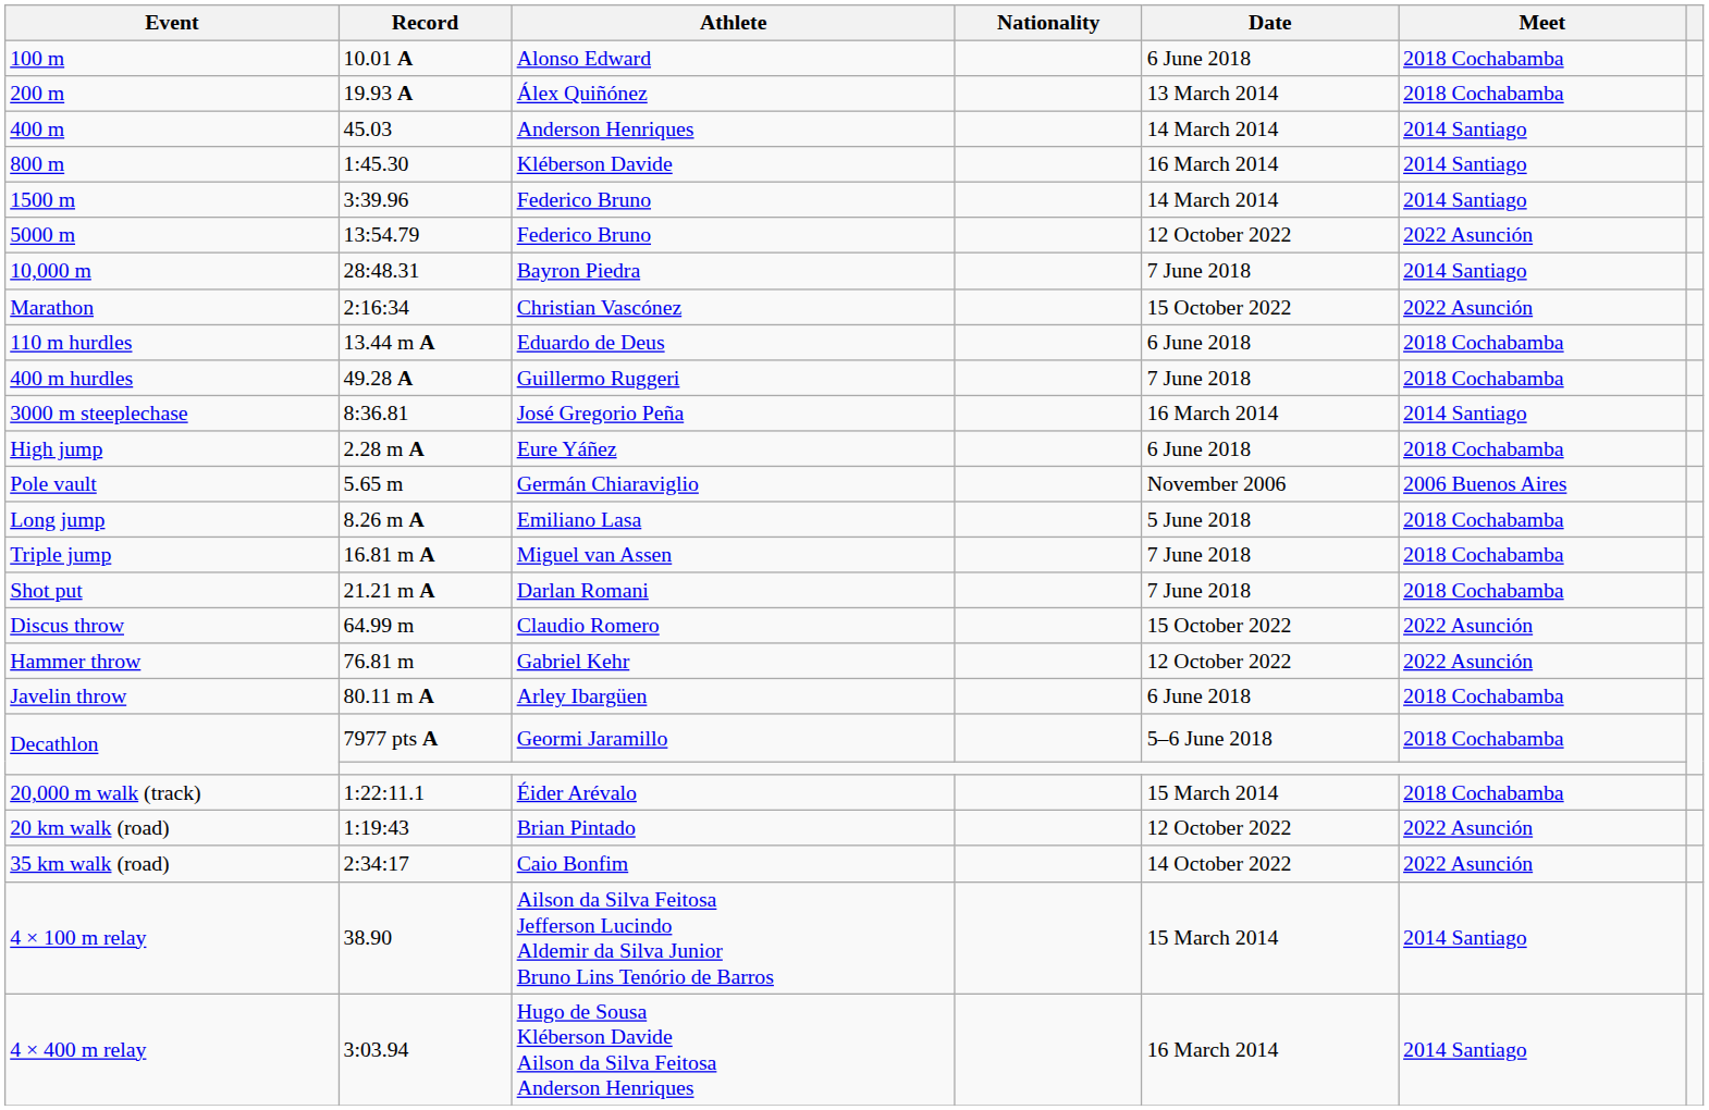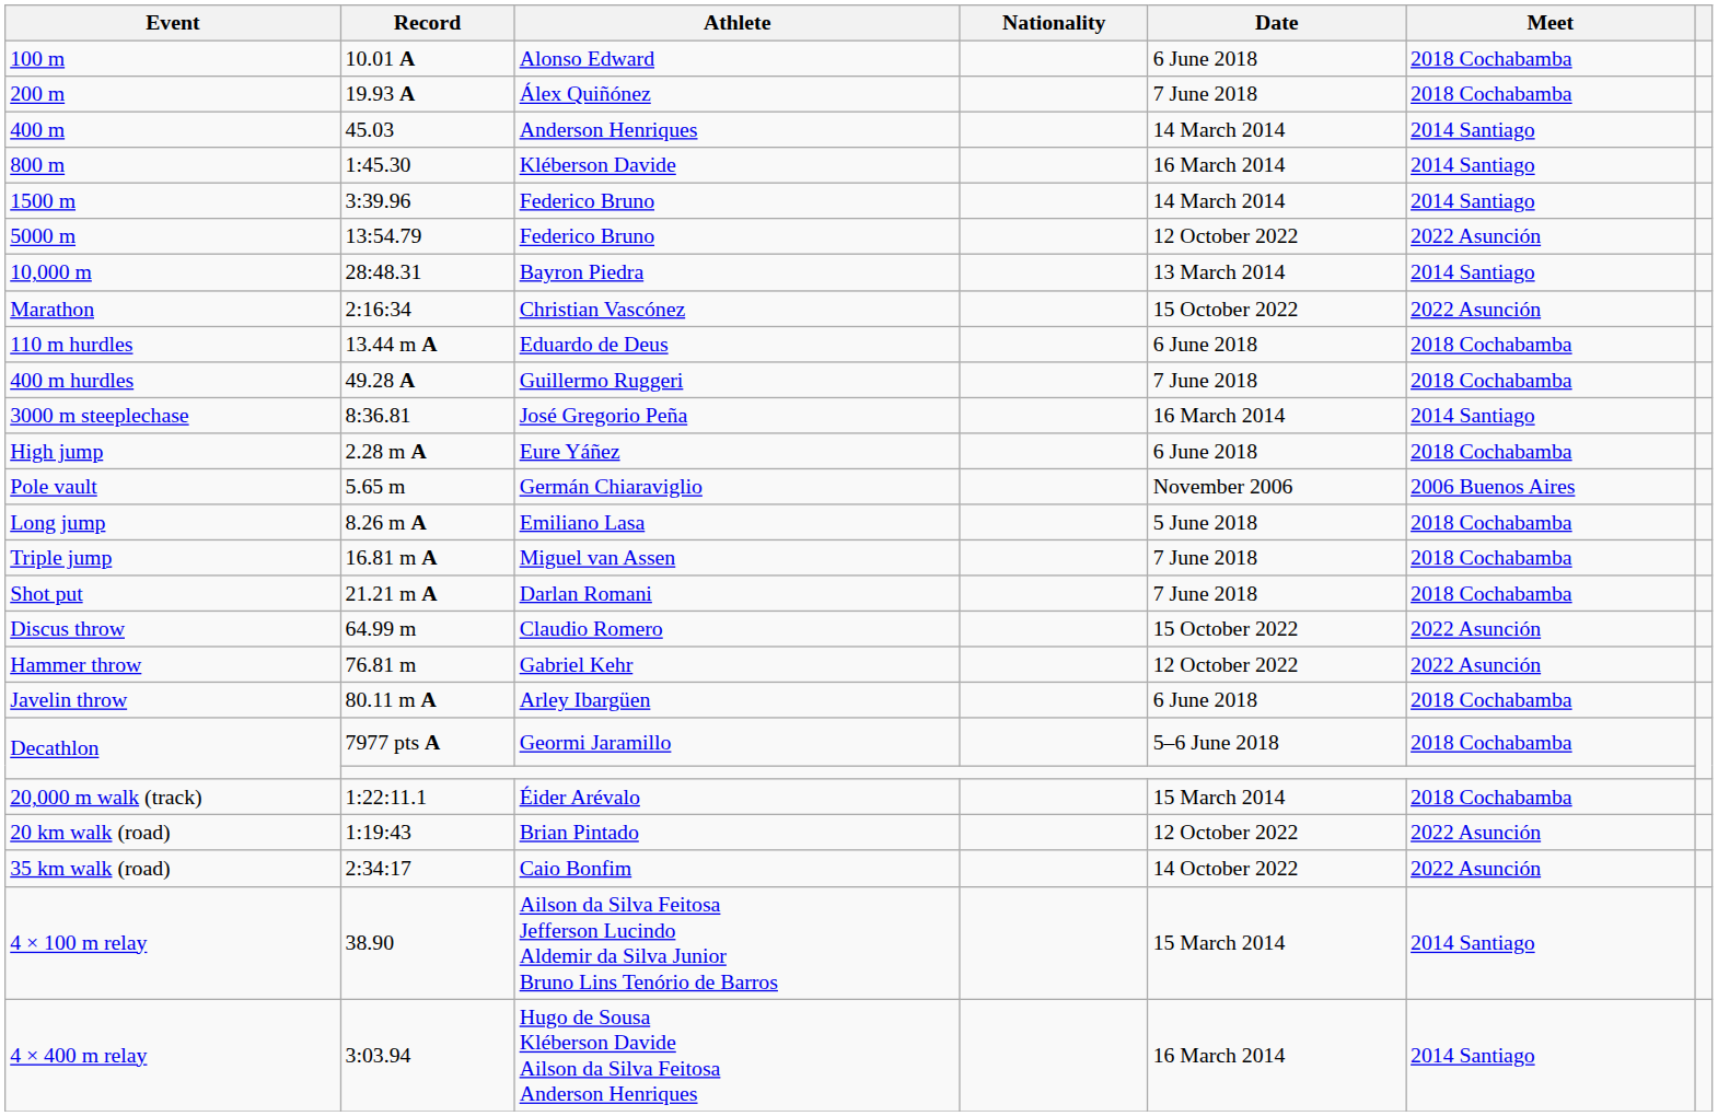200 m | Date: 13 March 2014 -> 7 June 2018
10,000 m | Date: 7 June 2018 -> 13 March 2014
